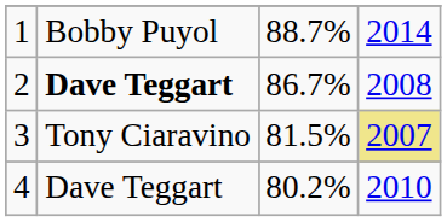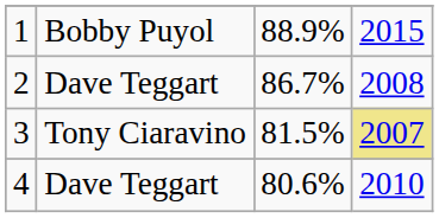1 | column 3: 88.7% -> 88.9%
1 | column 4: 2014 -> 2015
2 | column 2: bold -> normal
4 | column 3: 80.2% -> 80.6%
